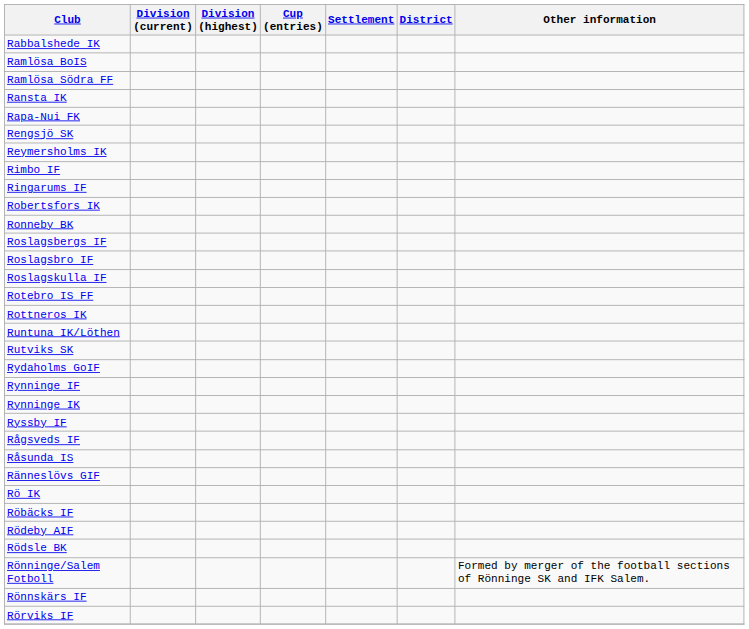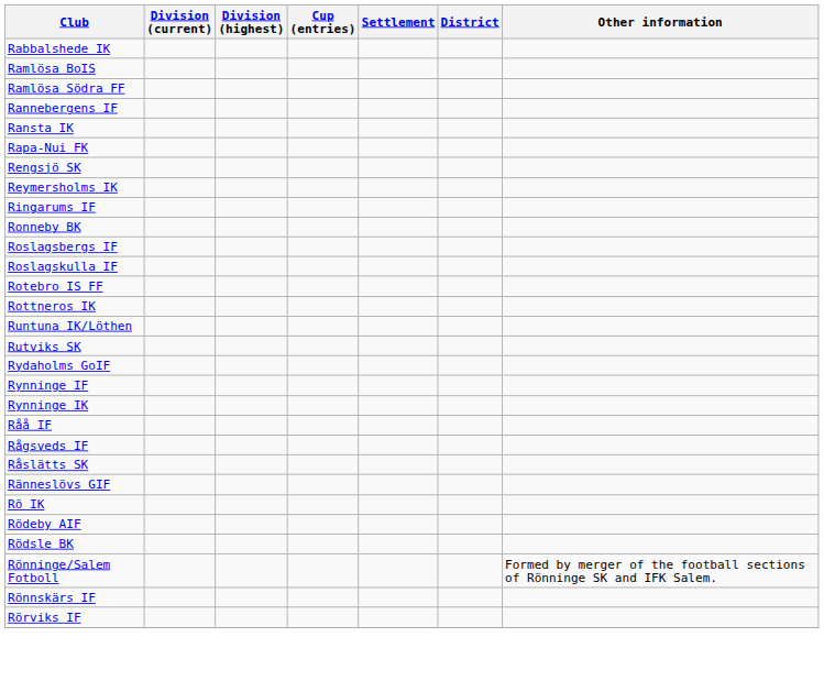+ row: Rannebergens IF
- row: Rimbo IF
- row: Robertsfors IK
- row: Roslagsbro IF
- row: Ryssby IF
+ row: Råå IF
+ row: Råslätts SK
- row: Råsunda IS
- row: Röbäcks IF
